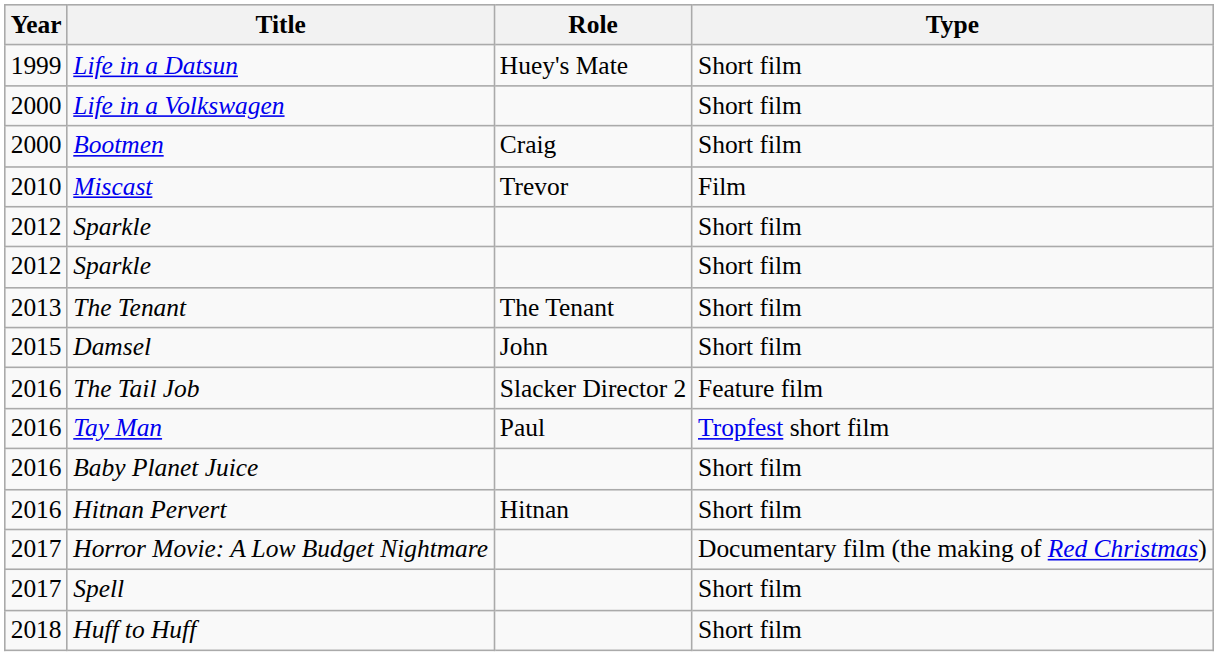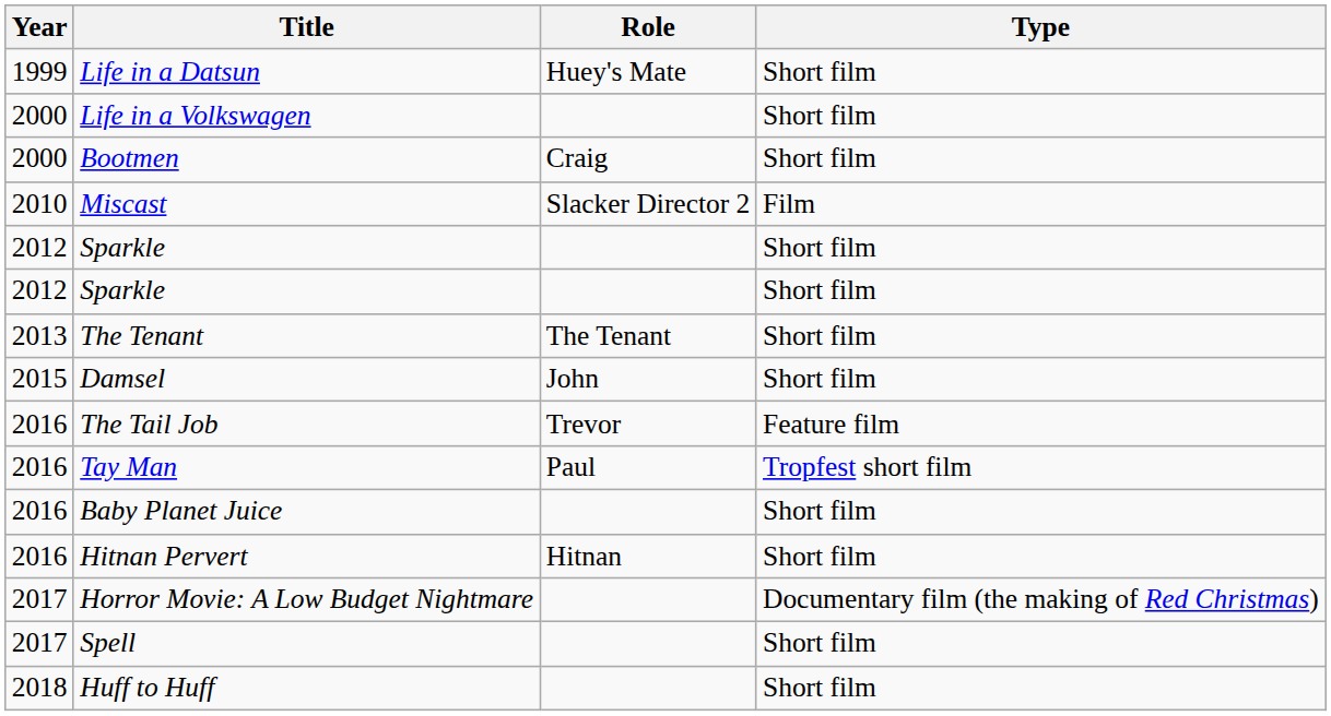Miscast | Role: Trevor -> Slacker Director 2
The Tail Job | Role: Slacker Director 2 -> Trevor
